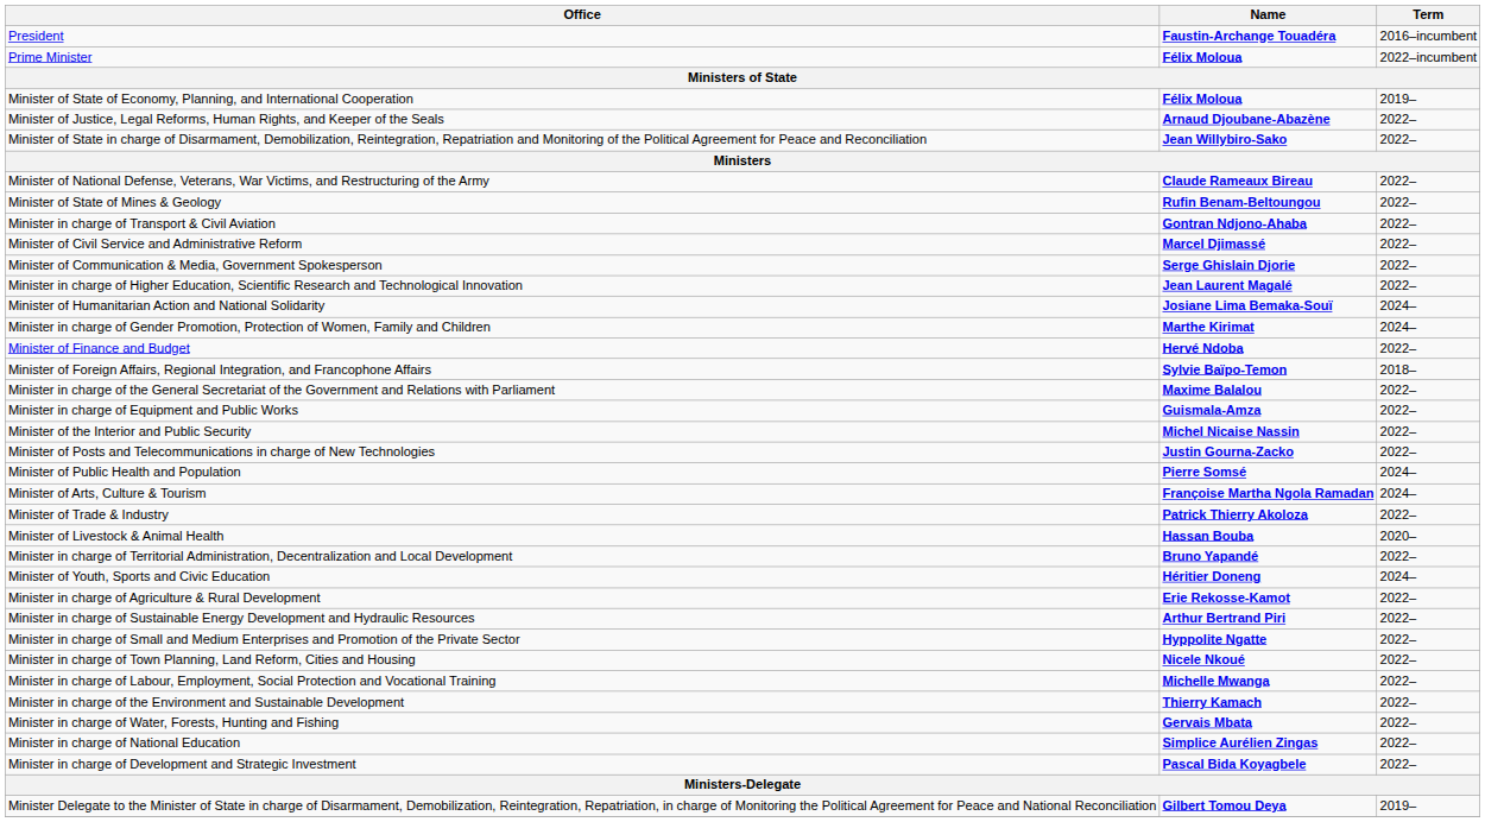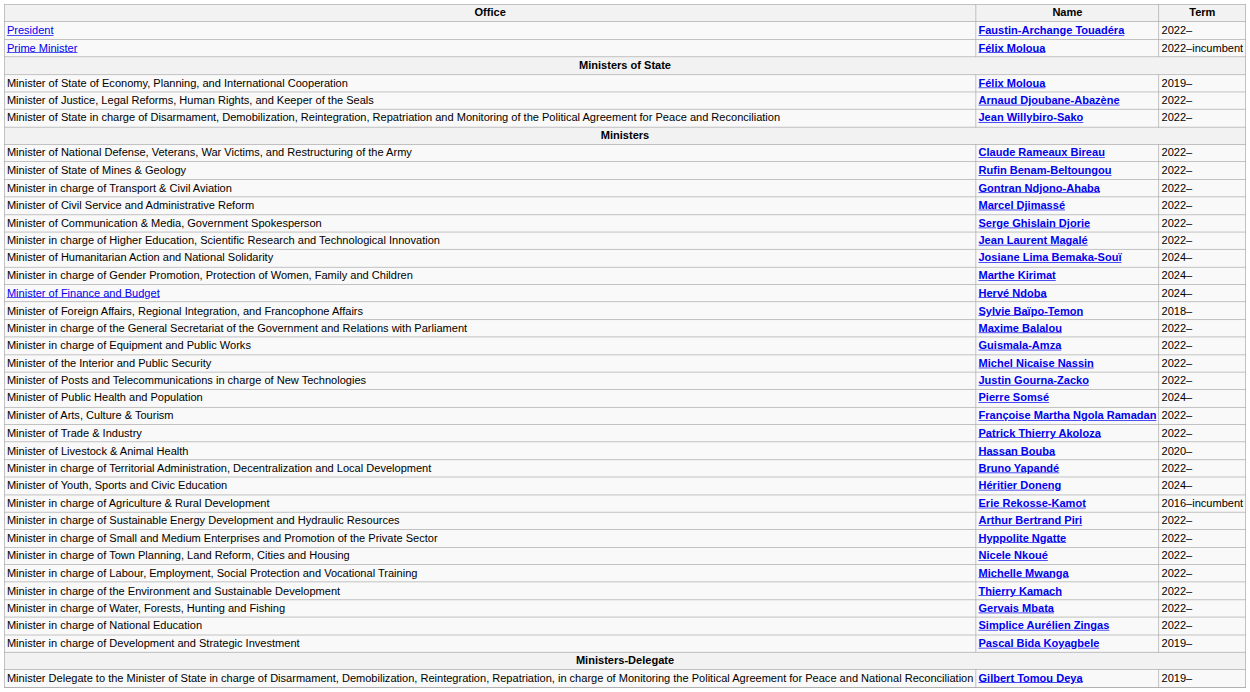President | Term: 2016–incumbent -> 2022–
Minister of Finance and Budget | Term: 2022– -> 2024–
Minister of Arts, Culture & Tourism | Term: 2024– -> 2022–
Minister in charge of Agriculture & Rural Development | Term: 2022– -> 2016–incumbent
Minister in charge of Development and Strategic Investment | Term: 2022– -> 2019–
